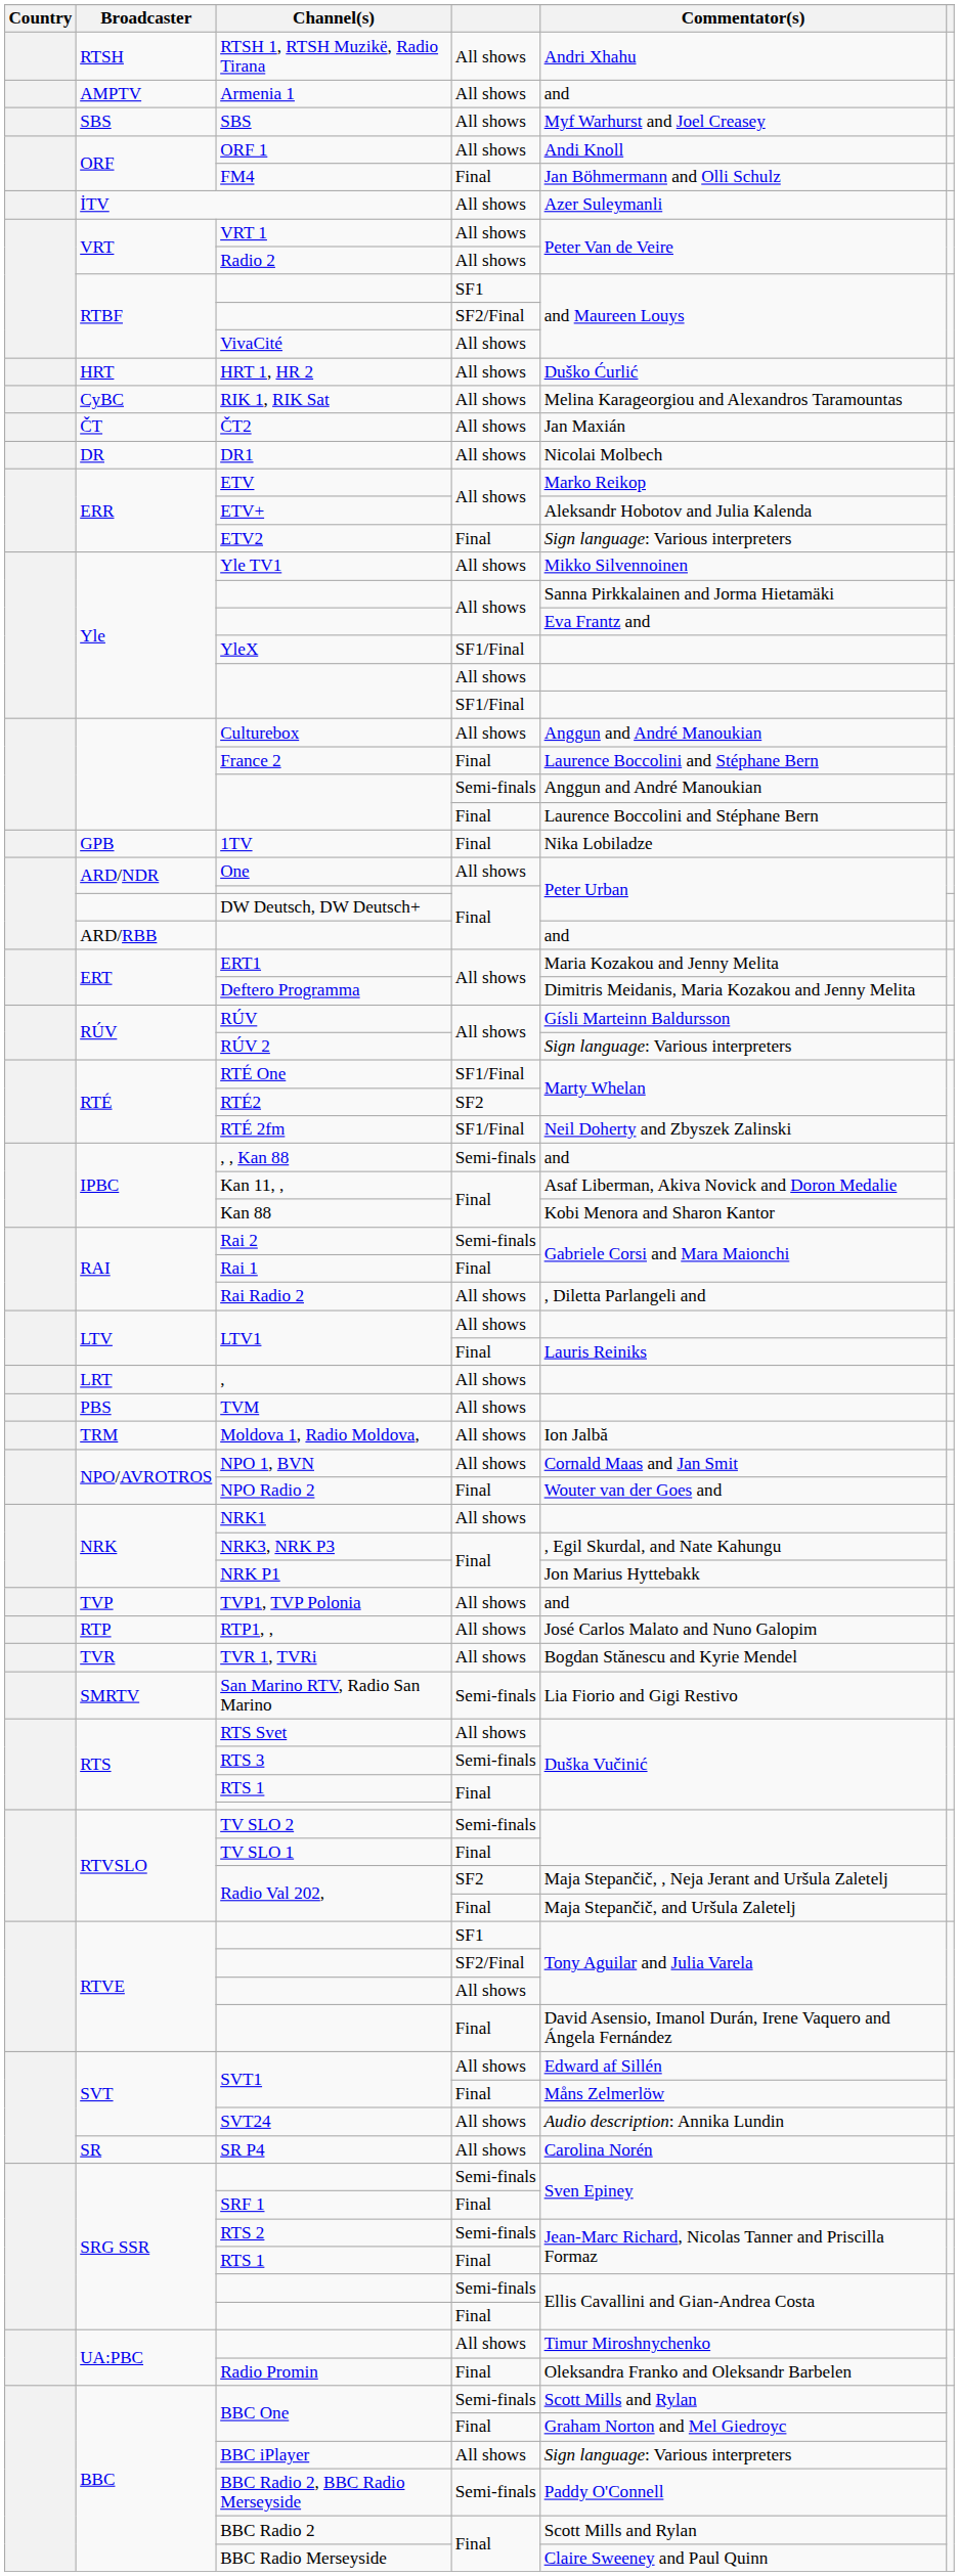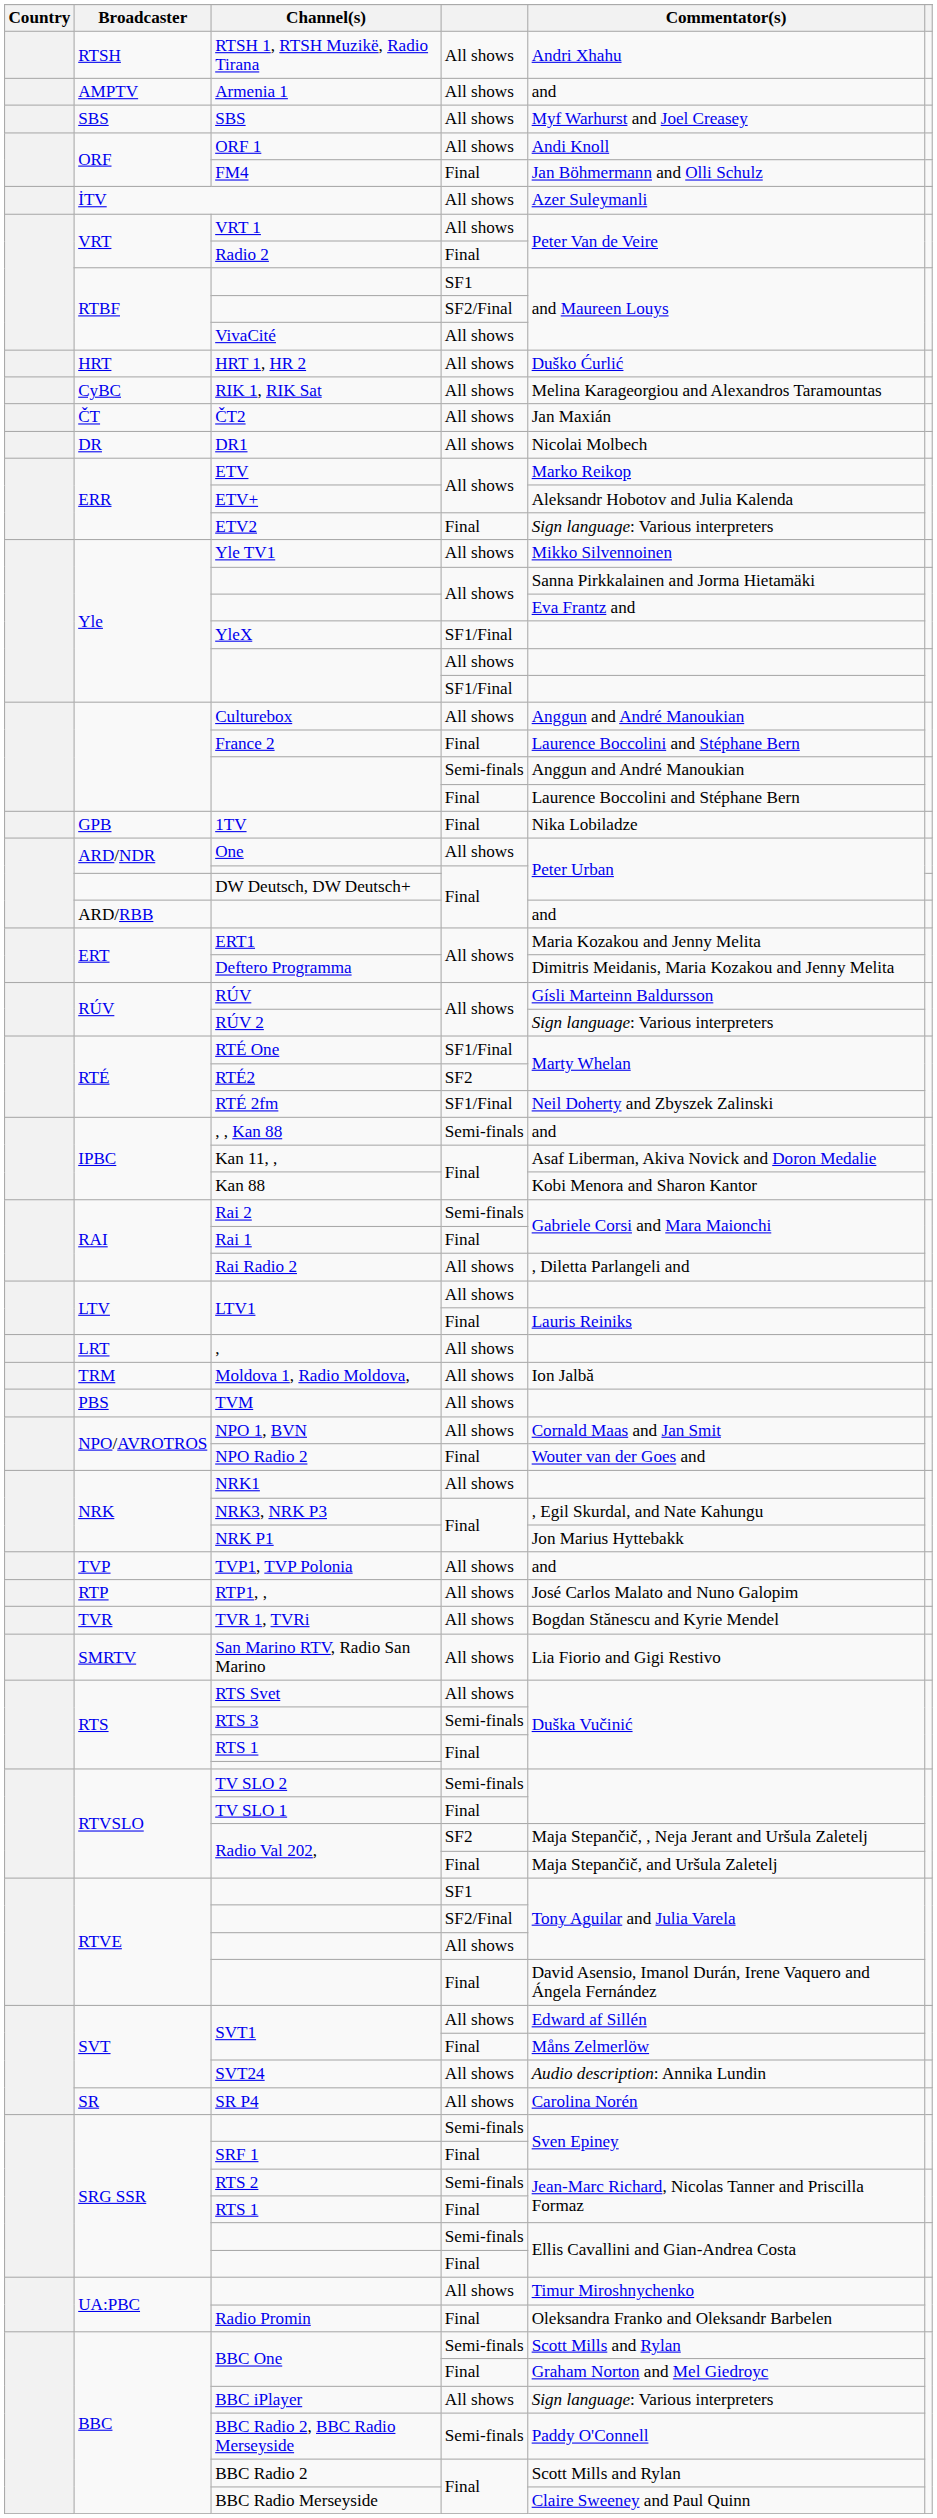Radio 2 | column 4: All shows -> Final
rows swapped: TVM <-> Moldova 1, Radio Moldova,
San Marino RTV, Radio San Marino | column 4: Semi‑finals -> All shows
